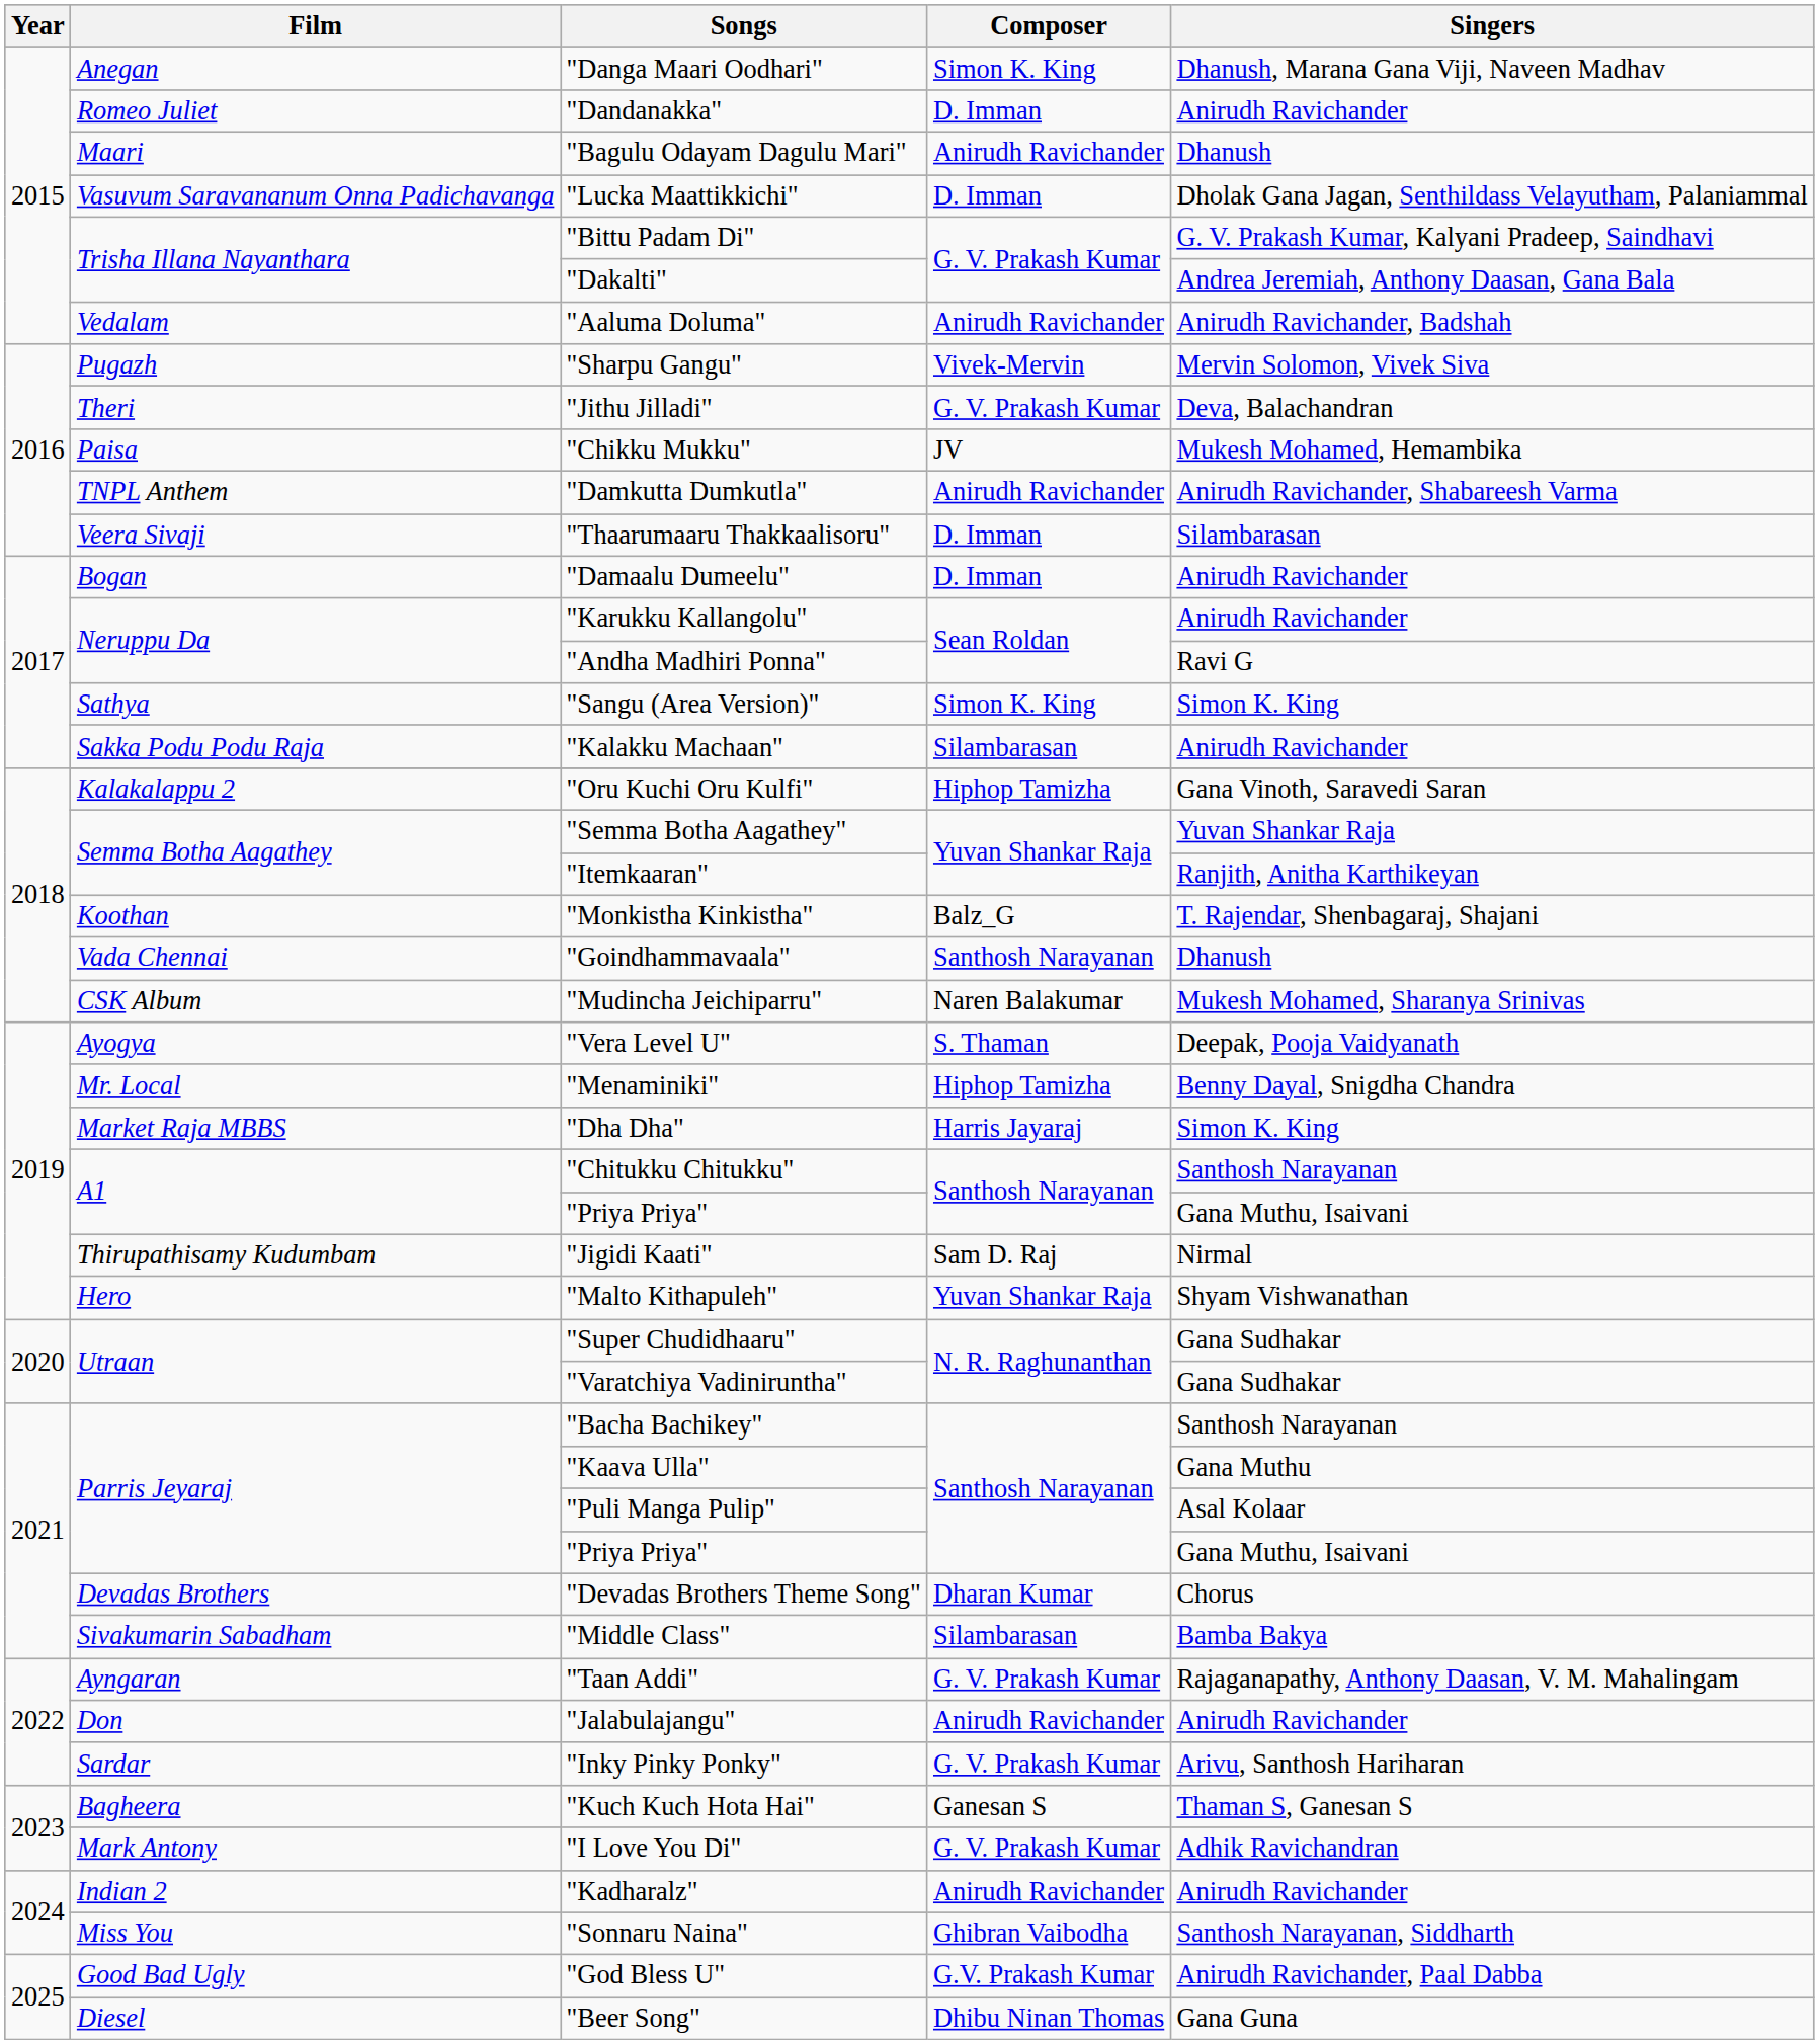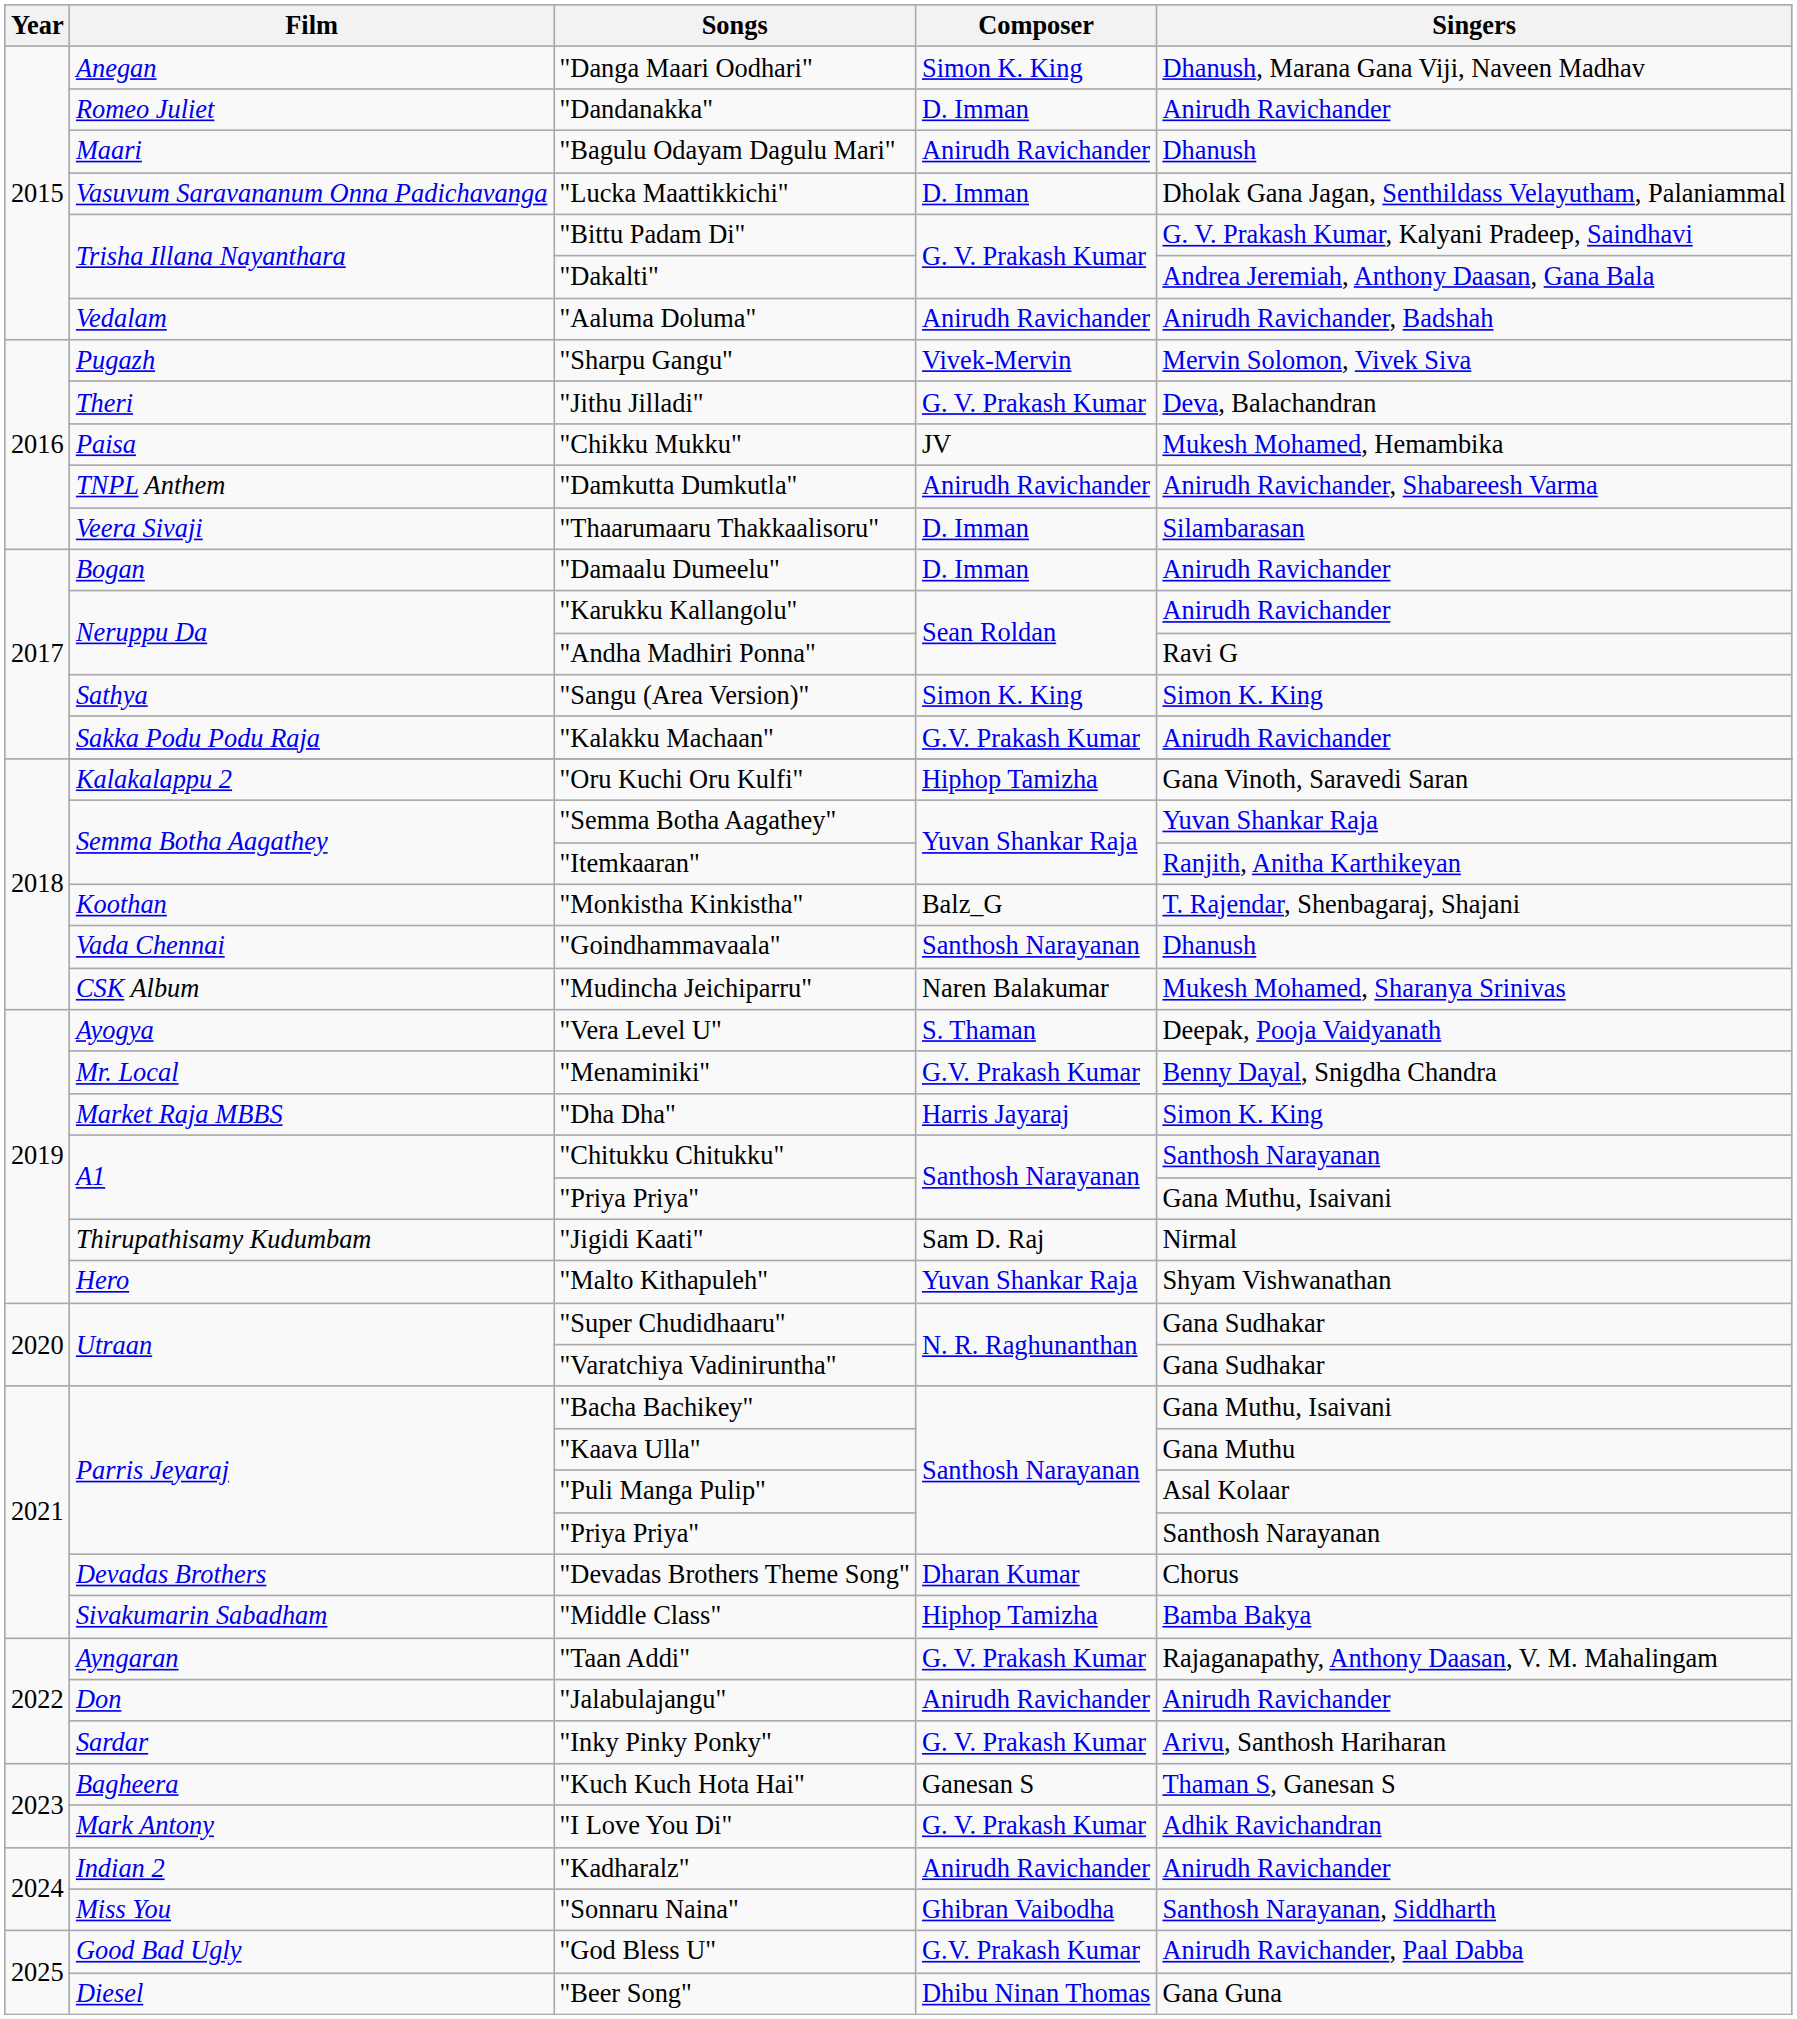"Kalakku Machaan" | Composer: Silambarasan -> G.V. Prakash Kumar
"Menaminiki" | Composer: Hiphop Tamizha -> G.V. Prakash Kumar
"Bacha Bachikey" | Singers: Santhosh Narayanan -> Gana Muthu, Isaivani
Parris Jeyaraj / "Priya Priya" | Singers: Gana Muthu, Isaivani -> Santhosh Narayanan
"Middle Class" | Composer: Silambarasan -> Hiphop Tamizha
